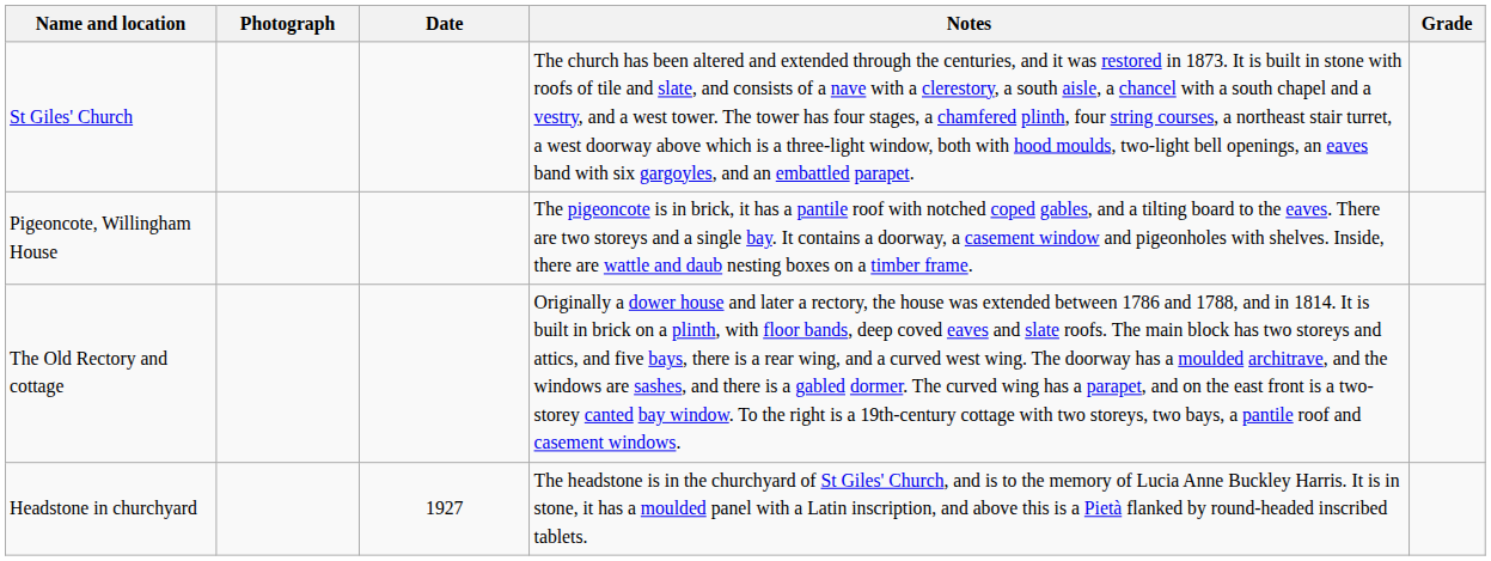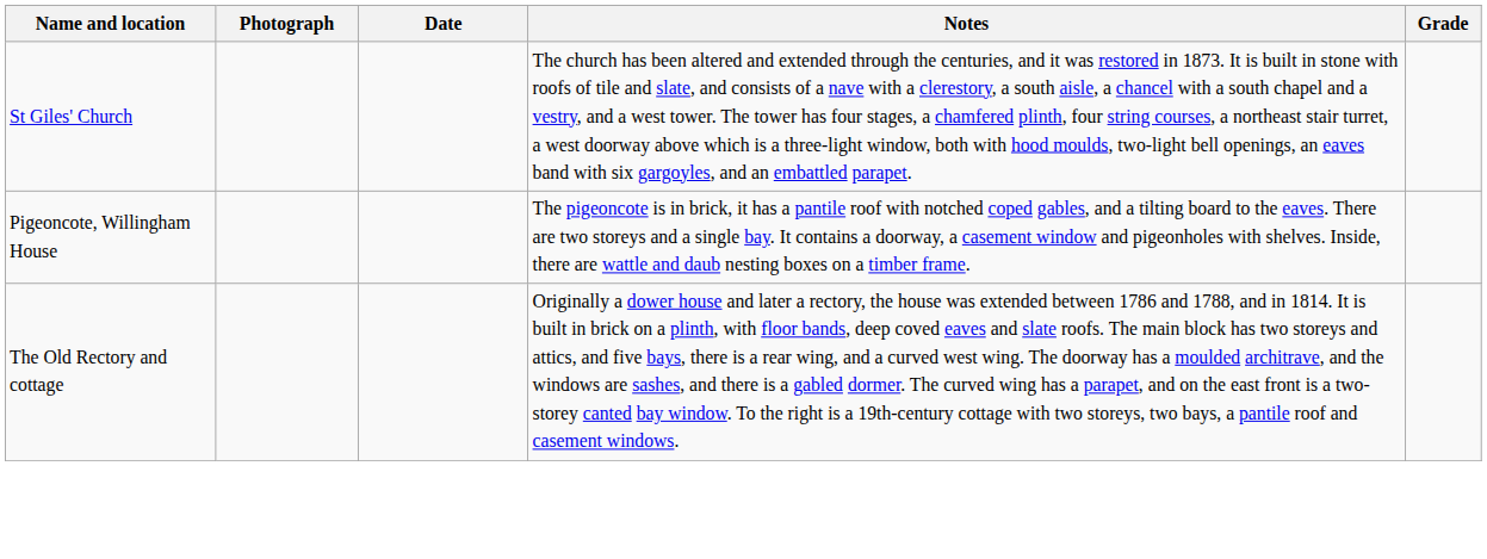- row: Headstone in churchyard | 1927 | The headstone is in the churchyard of St Giles' Church, and is to the memory of Lucia Anne Buckley Harris. It is in stone, it has a moulded panel with a Latin inscription, and above this is a Pietà flanked by round-headed inscribed tablets.
